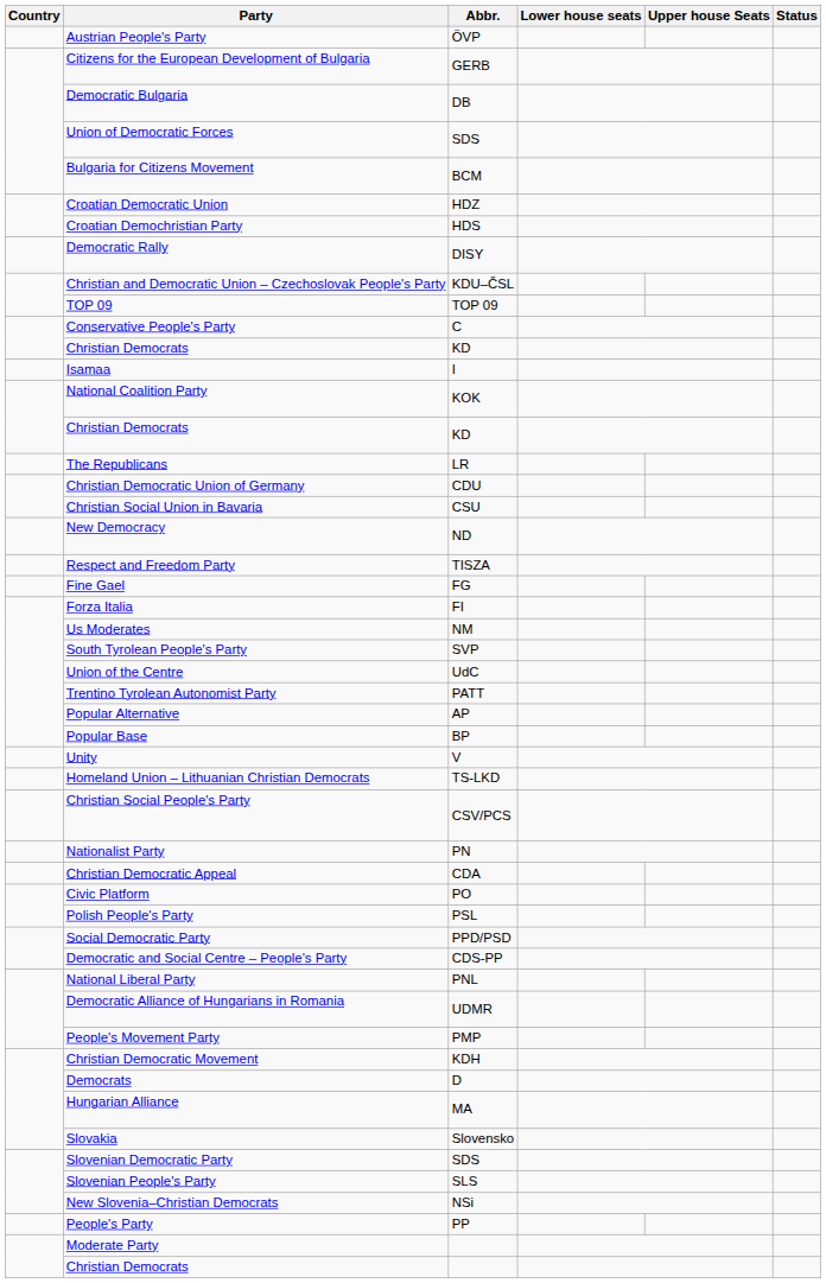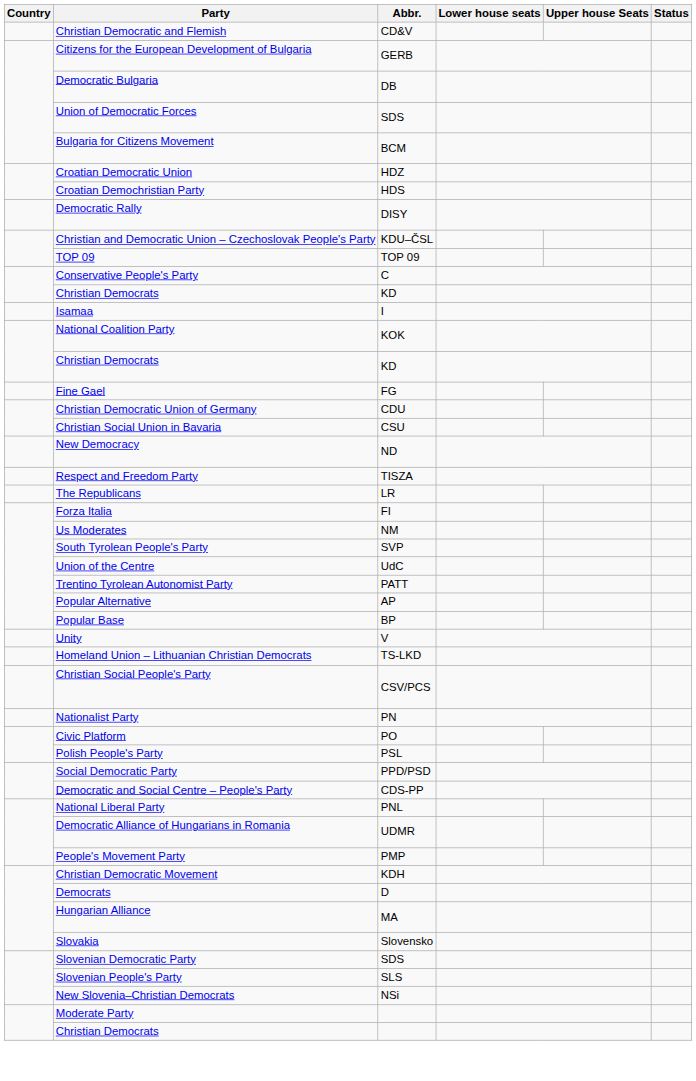- row: Austrian People's Party | ÖVP
+ row: Christian Democratic and Flemish | CD&V
rows swapped: The Republicans <-> Fine Gael
- row: Christian Democratic Appeal | CDA
- row: People's Party | PP
